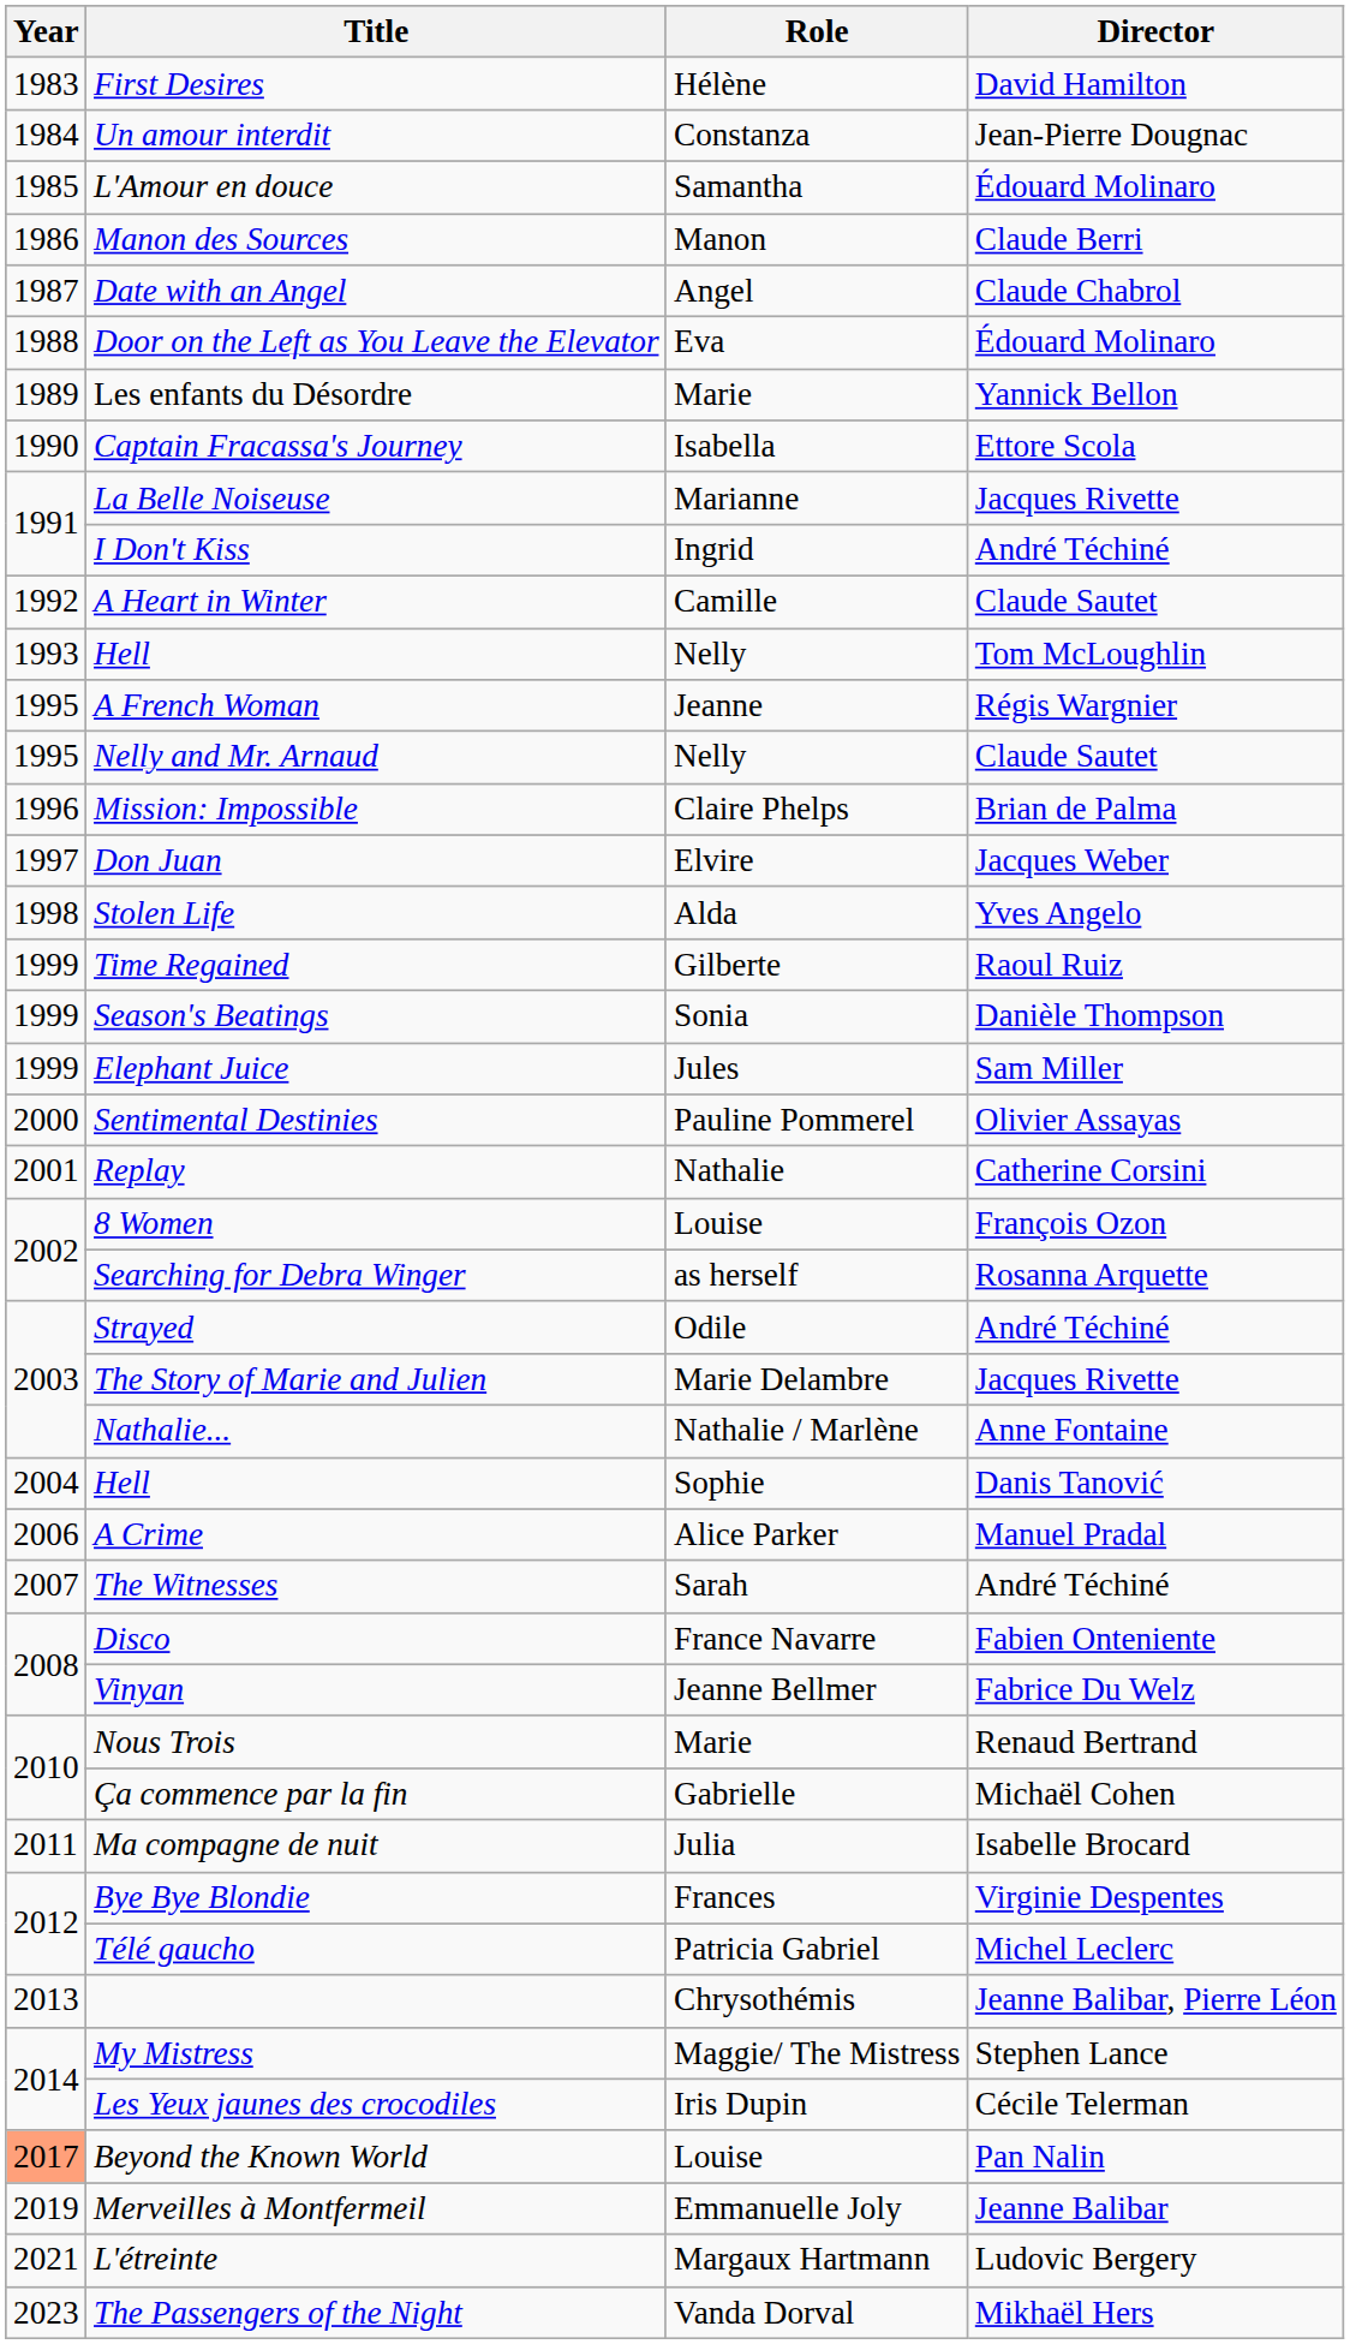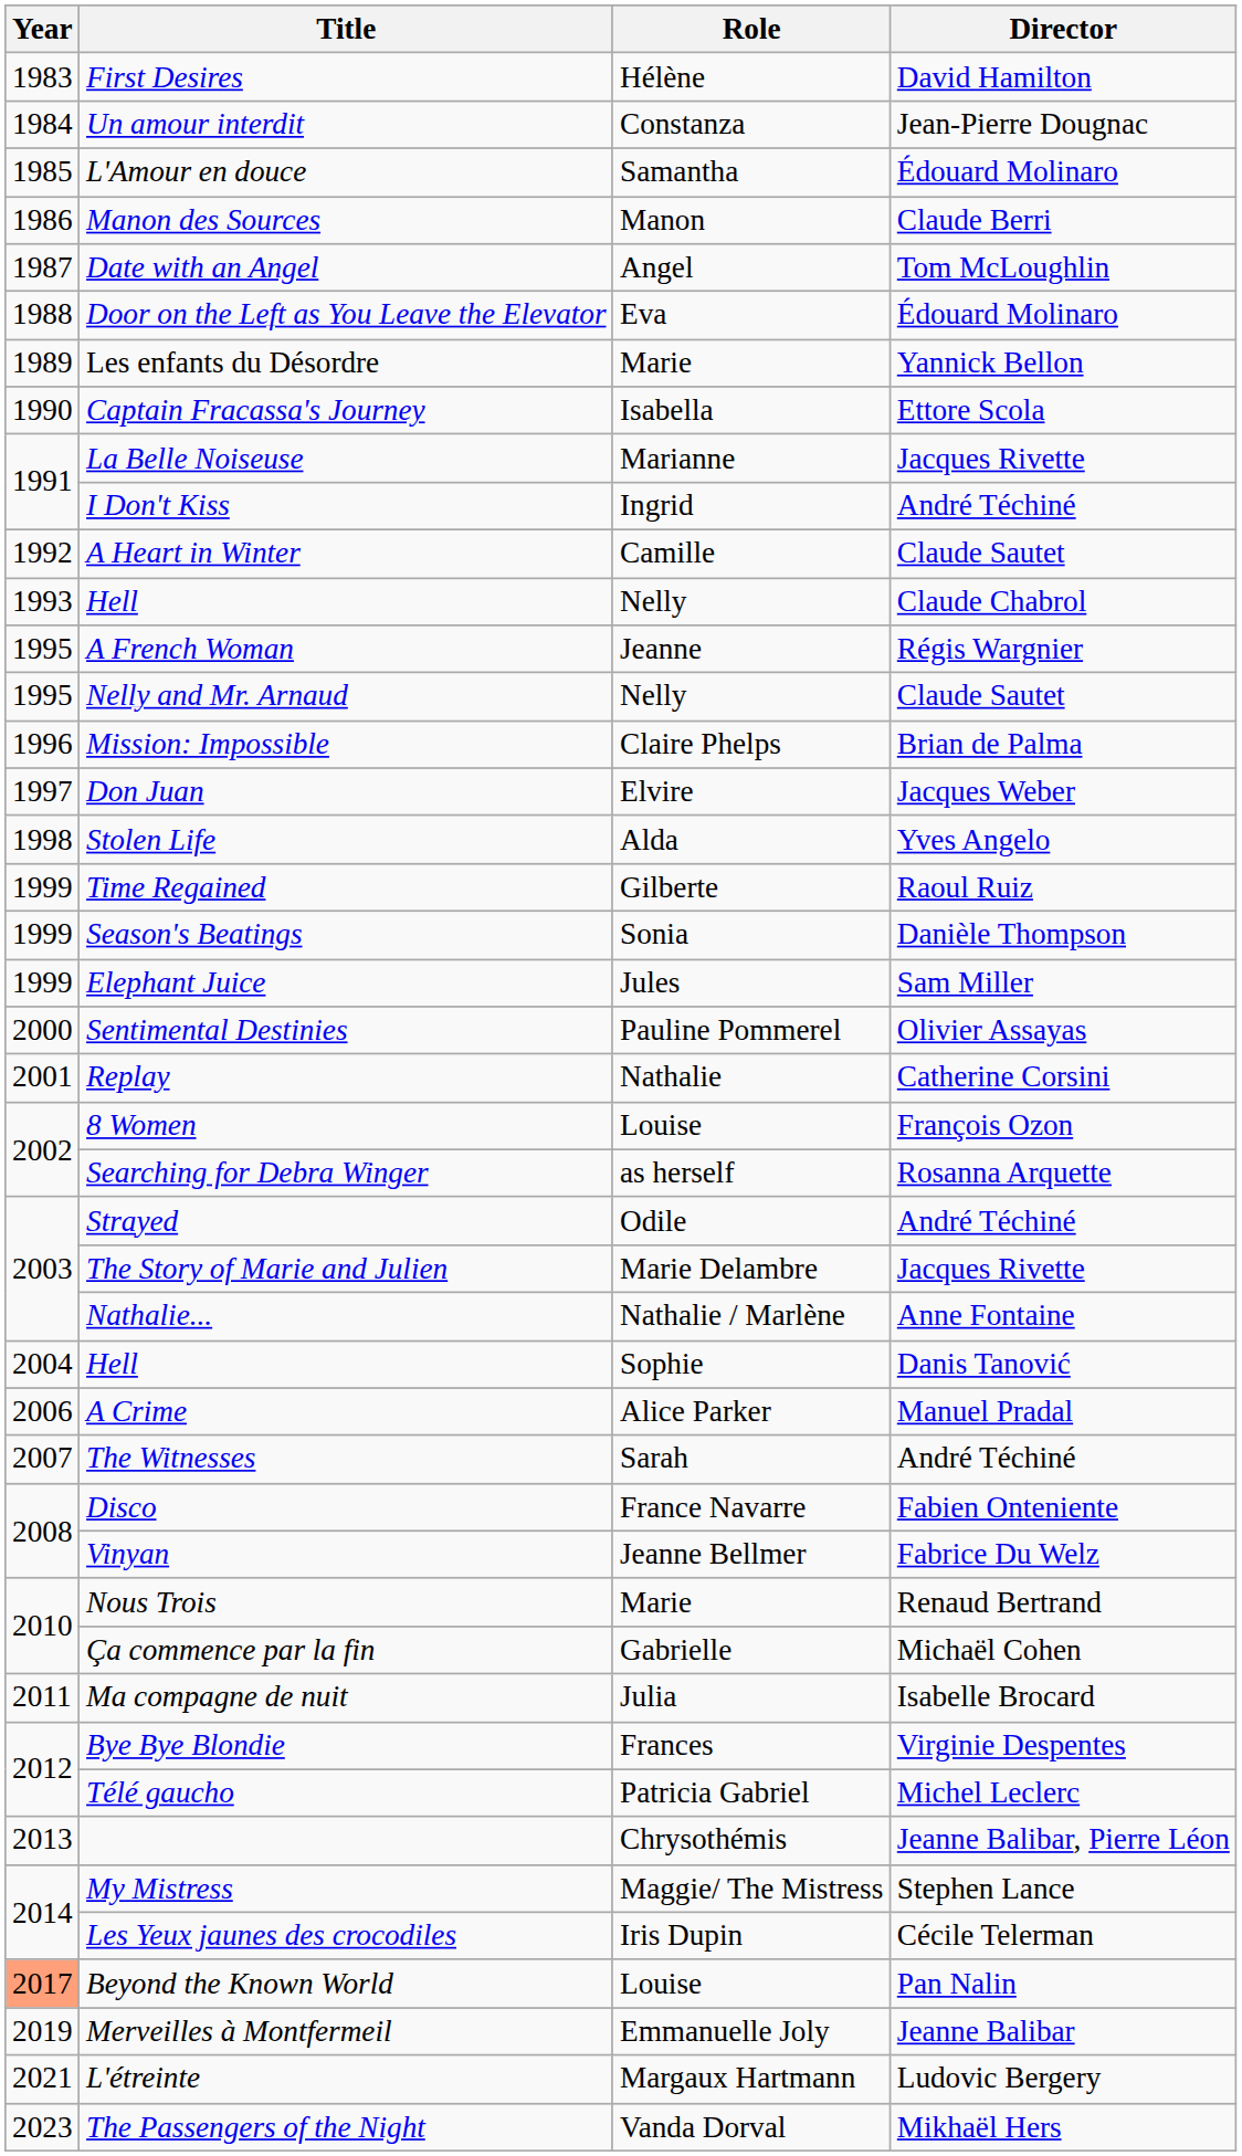Date with an Angel | Director: Claude Chabrol -> Tom McLoughlin
Hell / Nelly | Director: Tom McLoughlin -> Claude Chabrol
